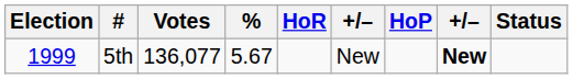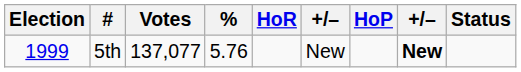5th | Votes: 136,077 -> 137,077
5th | %: 5.67 -> 5.76
